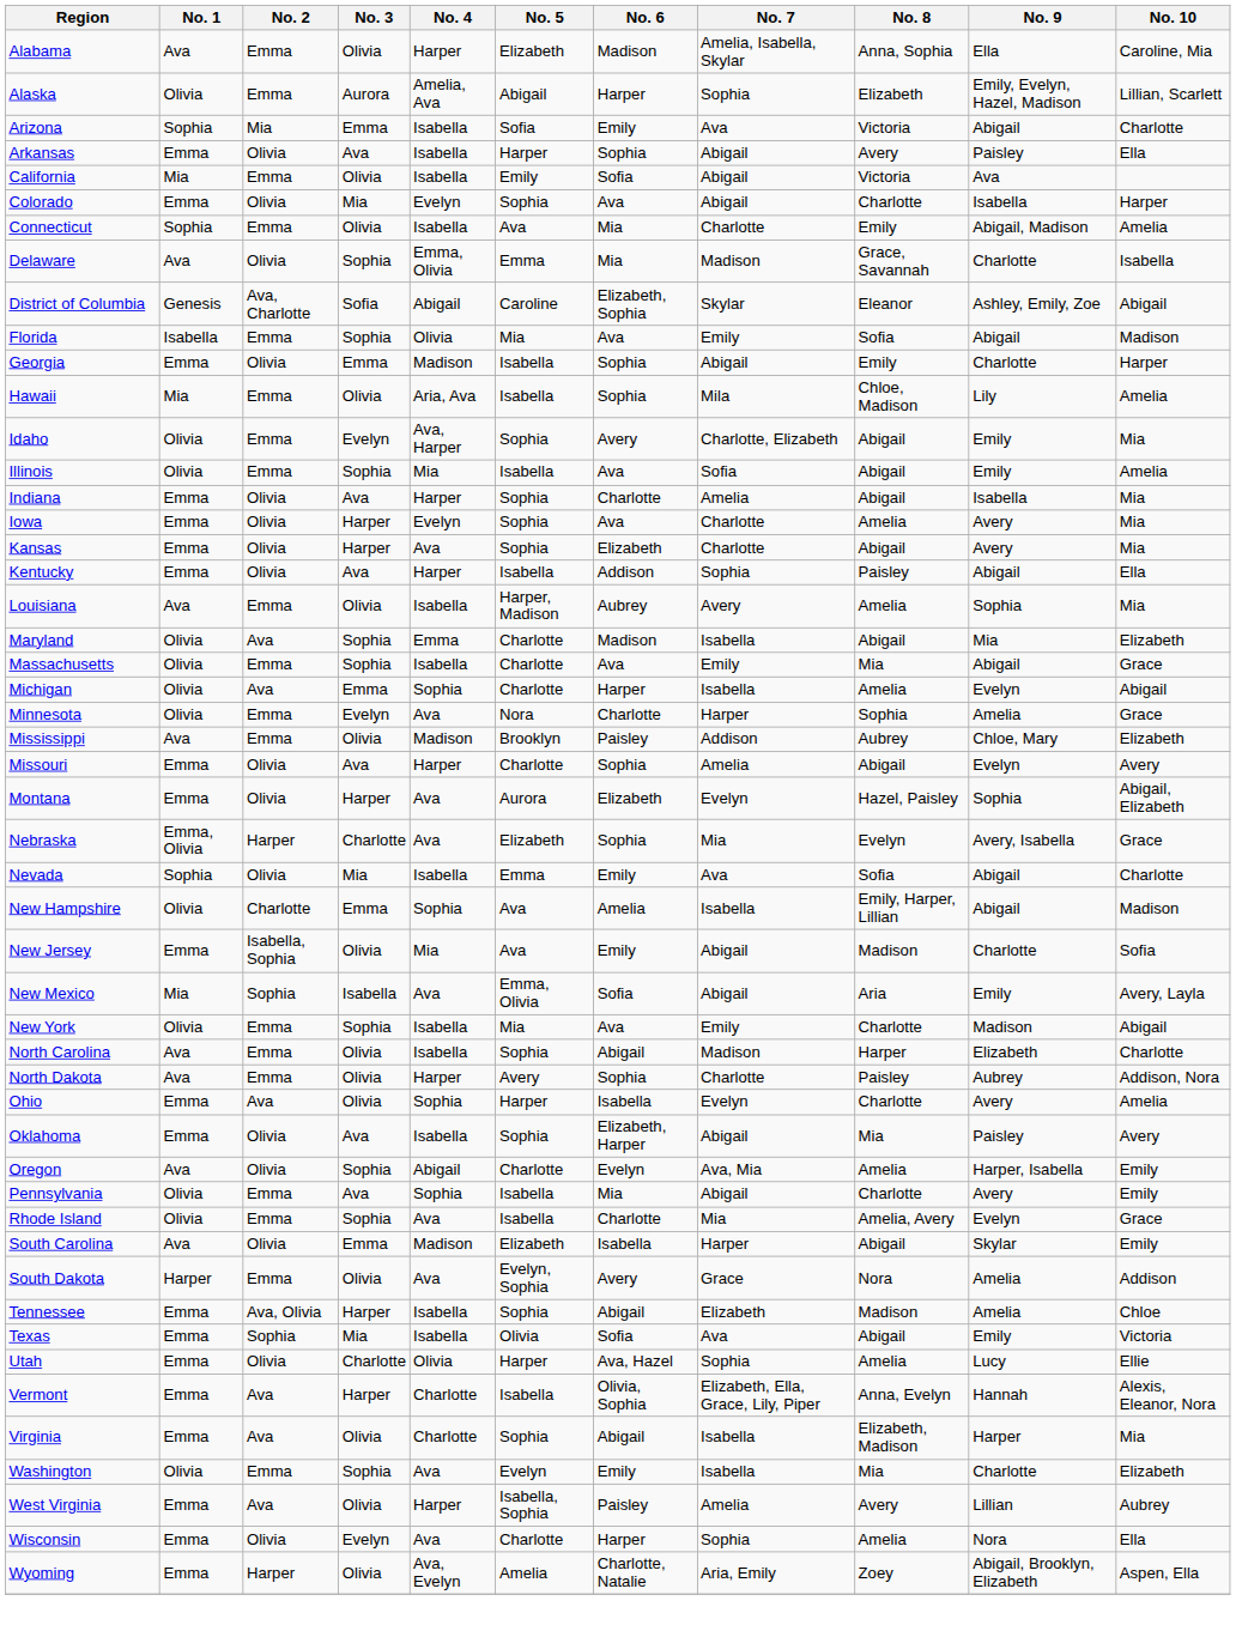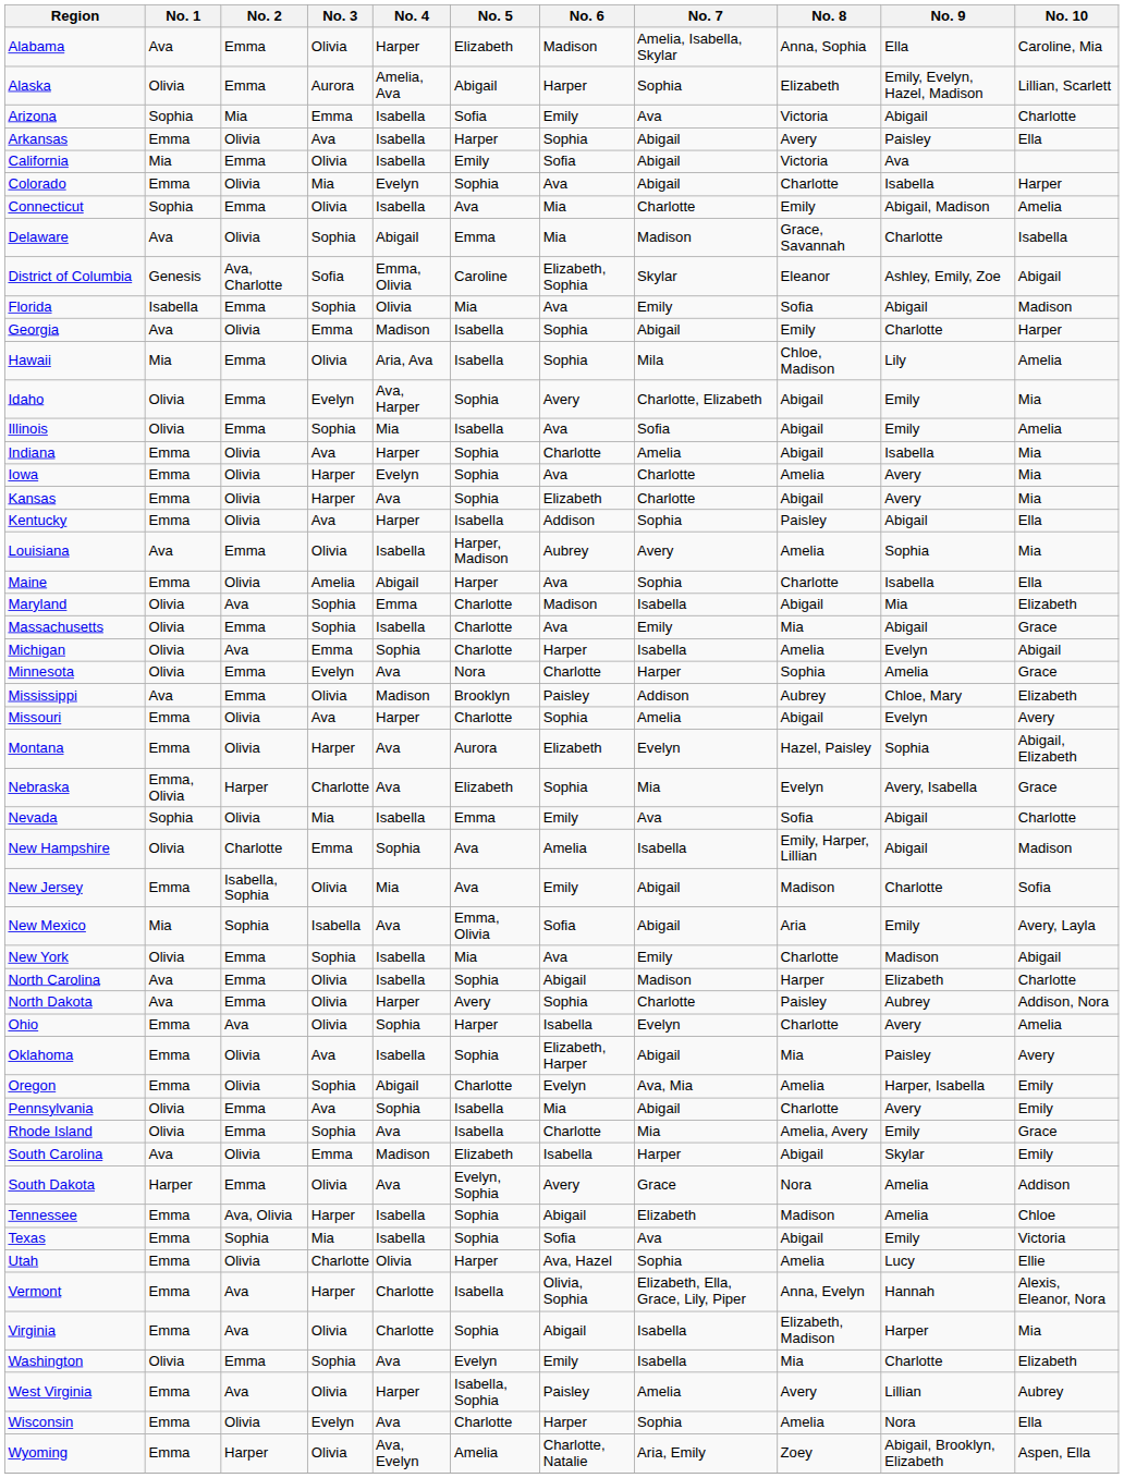Delaware | No. 4: Emma, Olivia -> Abigail
District of Columbia | No. 4: Abigail -> Emma, Olivia
Georgia | No. 1: Emma -> Ava
+ row: Maine | Emma | Olivia | Amelia | Abigail | Harper | Ava | Sophia | Charlotte | Isabella | Ella
Oregon | No. 1: Ava -> Emma
Rhode Island | No. 9: Evelyn -> Emily
Texas | No. 5: Olivia -> Sophia
